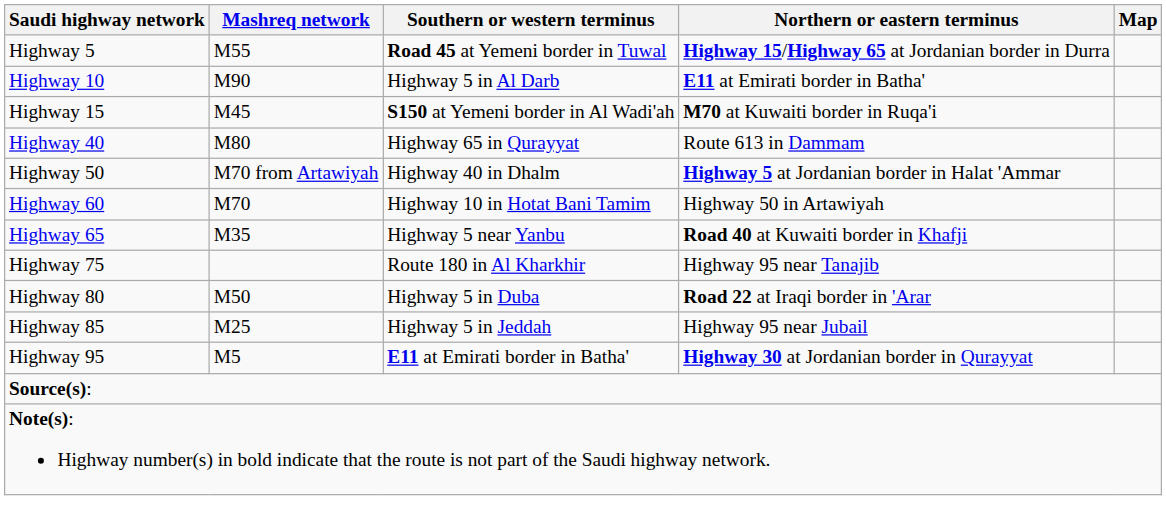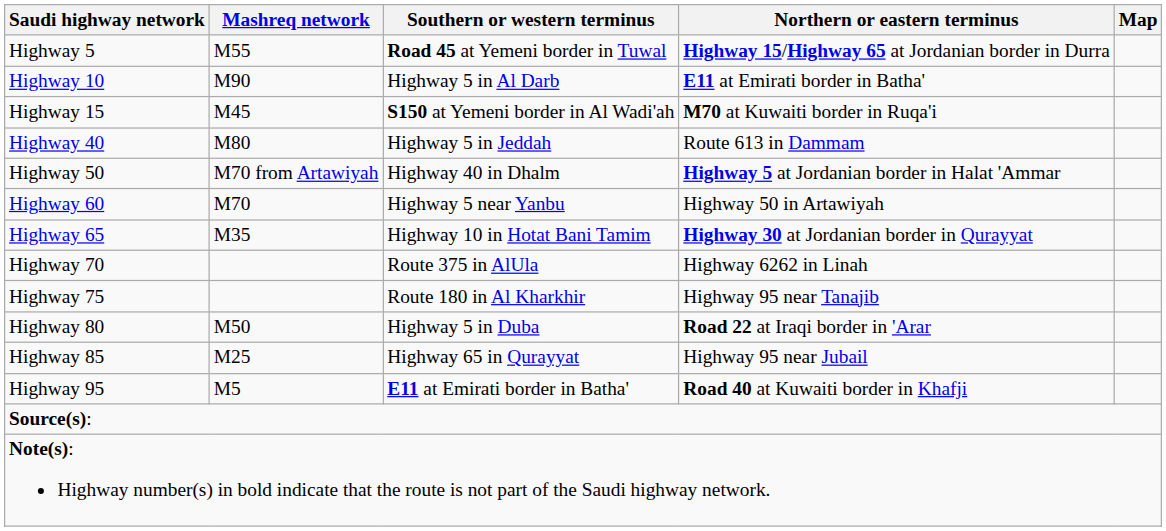Highway 40 | Southern or western terminus: Highway 65 in Qurayyat -> Highway 5 in Jeddah
Highway 60 | Southern or western terminus: Highway 10 in Hotat Bani Tamim -> Highway 5 near Yanbu
Highway 65 | Southern or western terminus: Highway 5 near Yanbu -> Highway 10 in Hotat Bani Tamim
Highway 65 | Northern or eastern terminus: Road 40 at Kuwaiti border in Khafji -> Highway 30 at Jordanian border in Qurayyat
+ row: Highway 70 | Route 375 in AlUla | Highway 6262 in Linah
Highway 85 | Southern or western terminus: Highway 5 in Jeddah -> Highway 65 in Qurayyat
Highway 95 | Northern or eastern terminus: Highway 30 at Jordanian border in Qurayyat -> Road 40 at Kuwaiti border in Khafji
